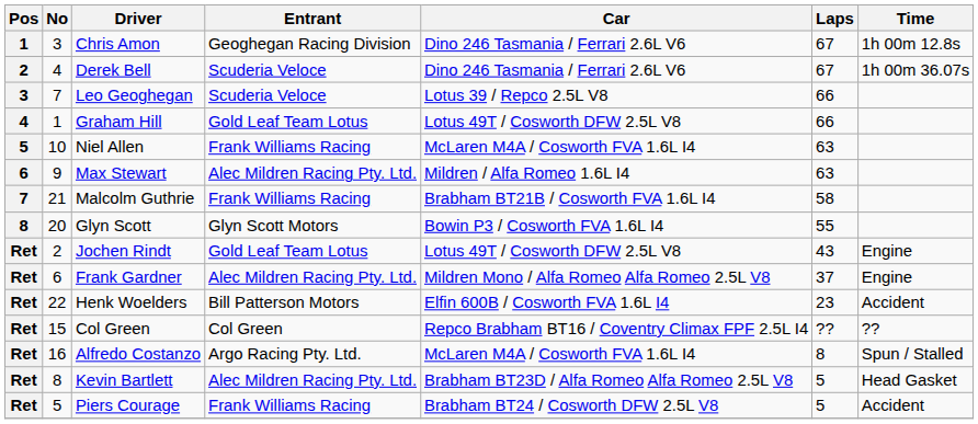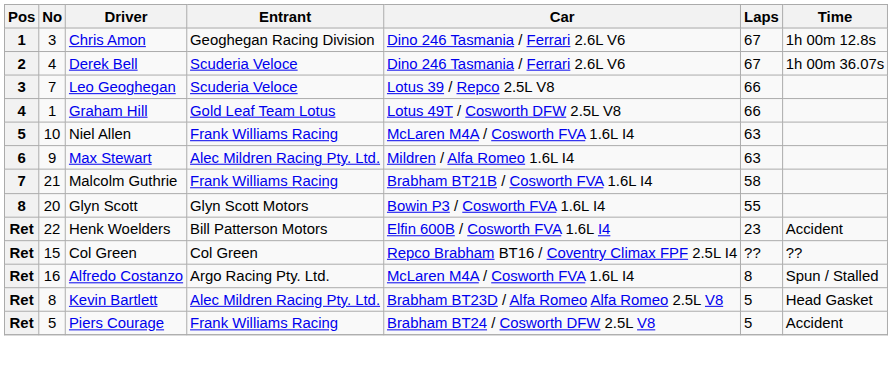- row: Ret | 2 | Jochen Rindt | Gold Leaf Team Lotus | Lotus 49T / Cosworth DFW 2.5L V8 | 43 | Engine
- row: Ret | 6 | Frank Gardner | Alec Mildren Racing Pty. Ltd. | Mildren Mono / Alfa Romeo Alfa Romeo 2.5L V8 | 37 | Engine
